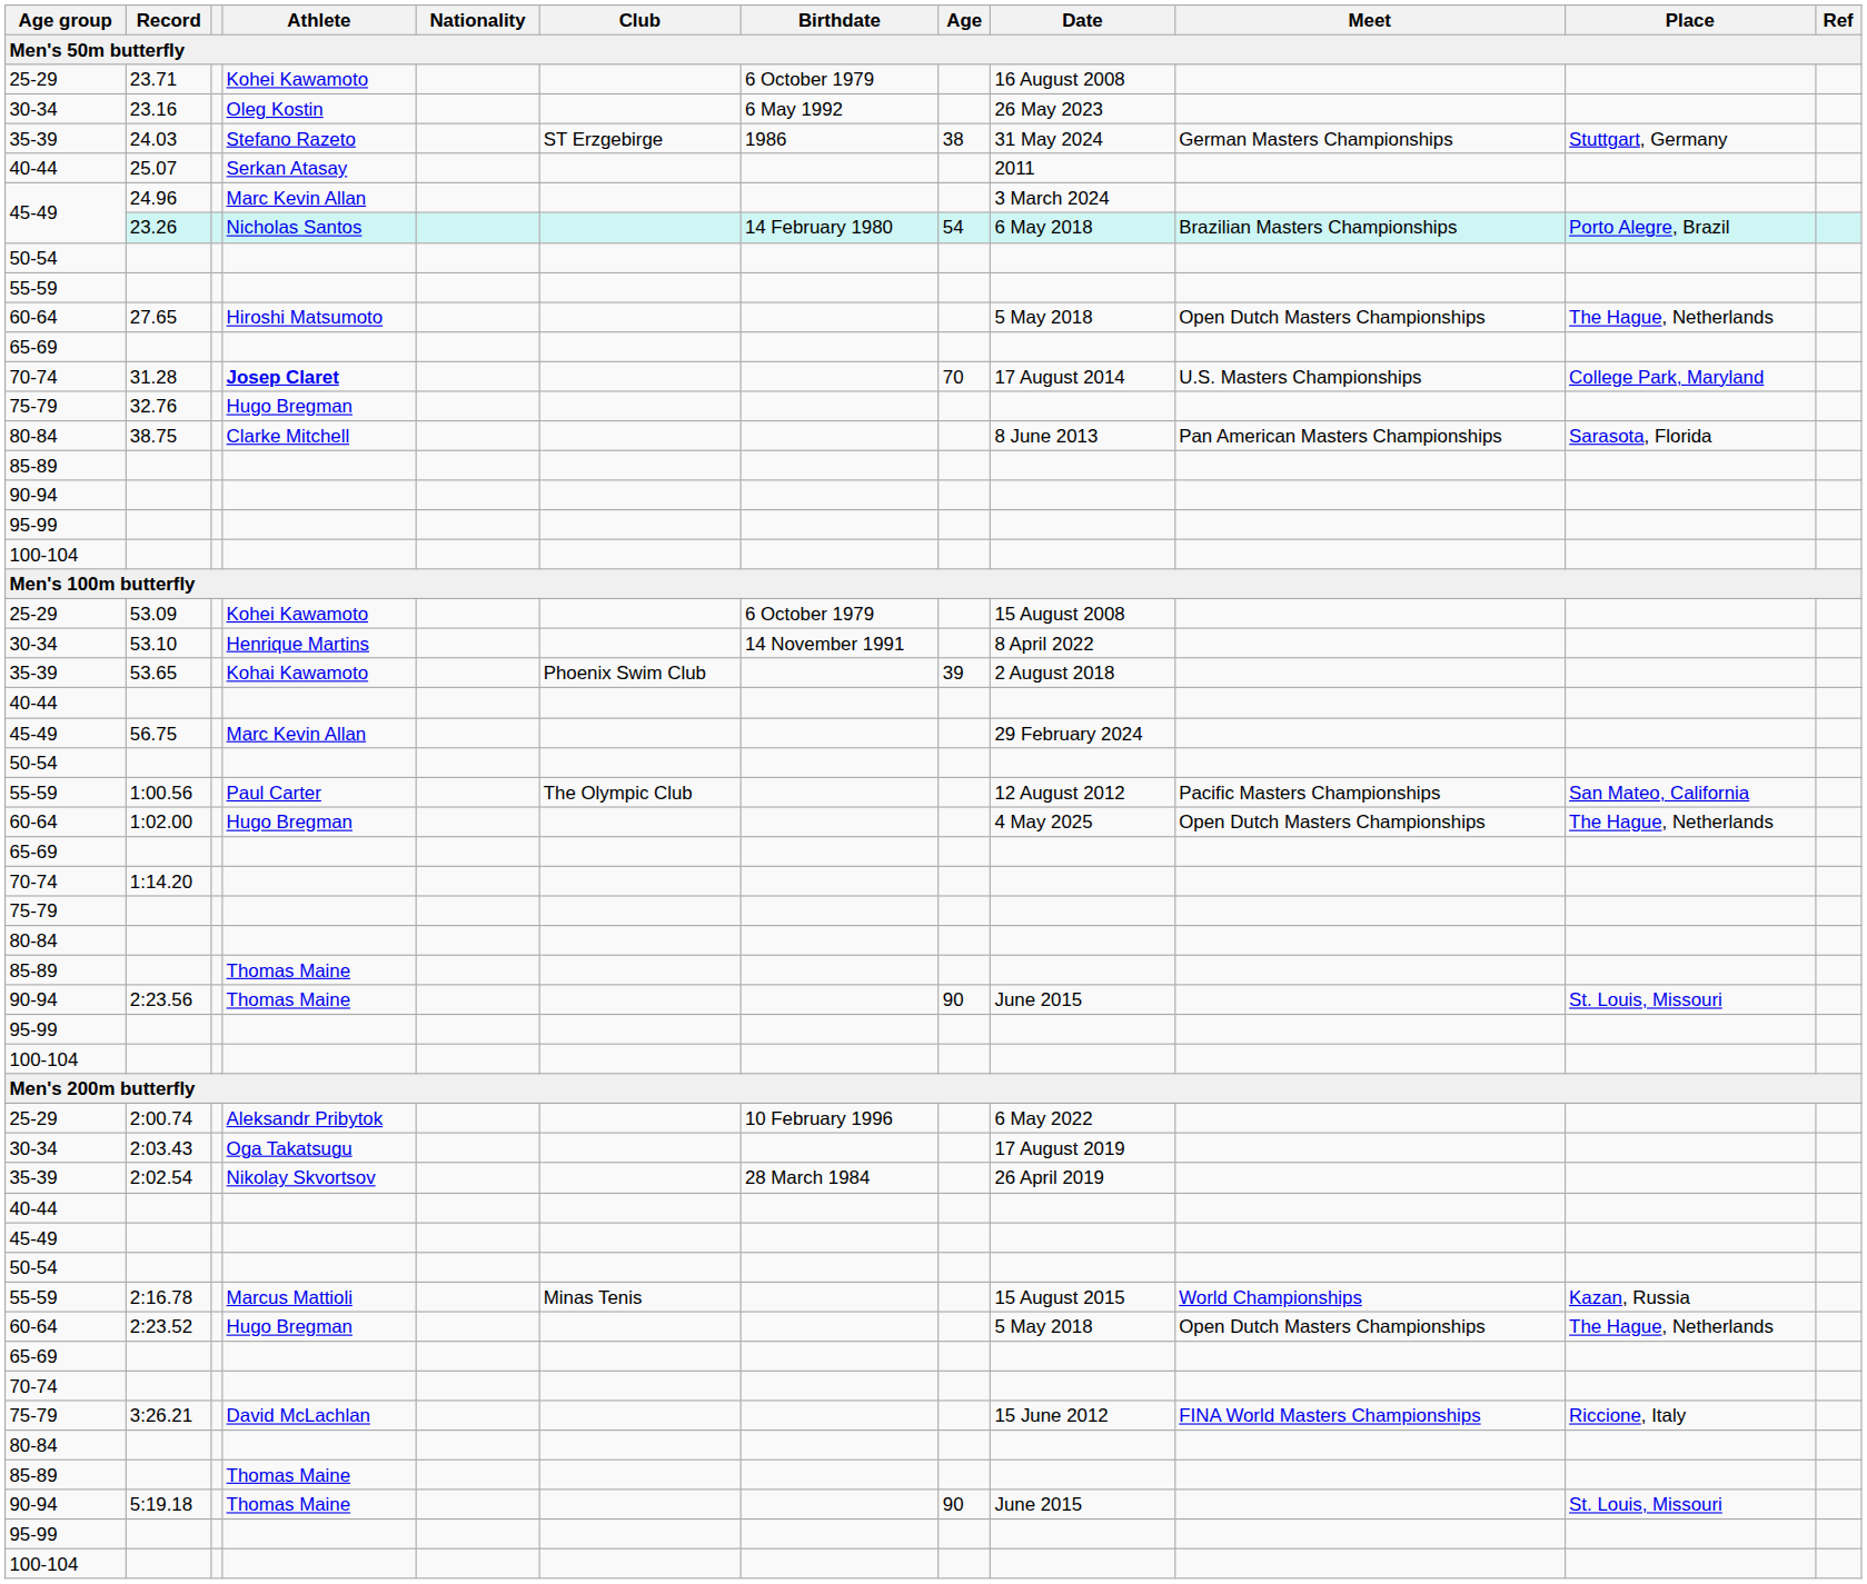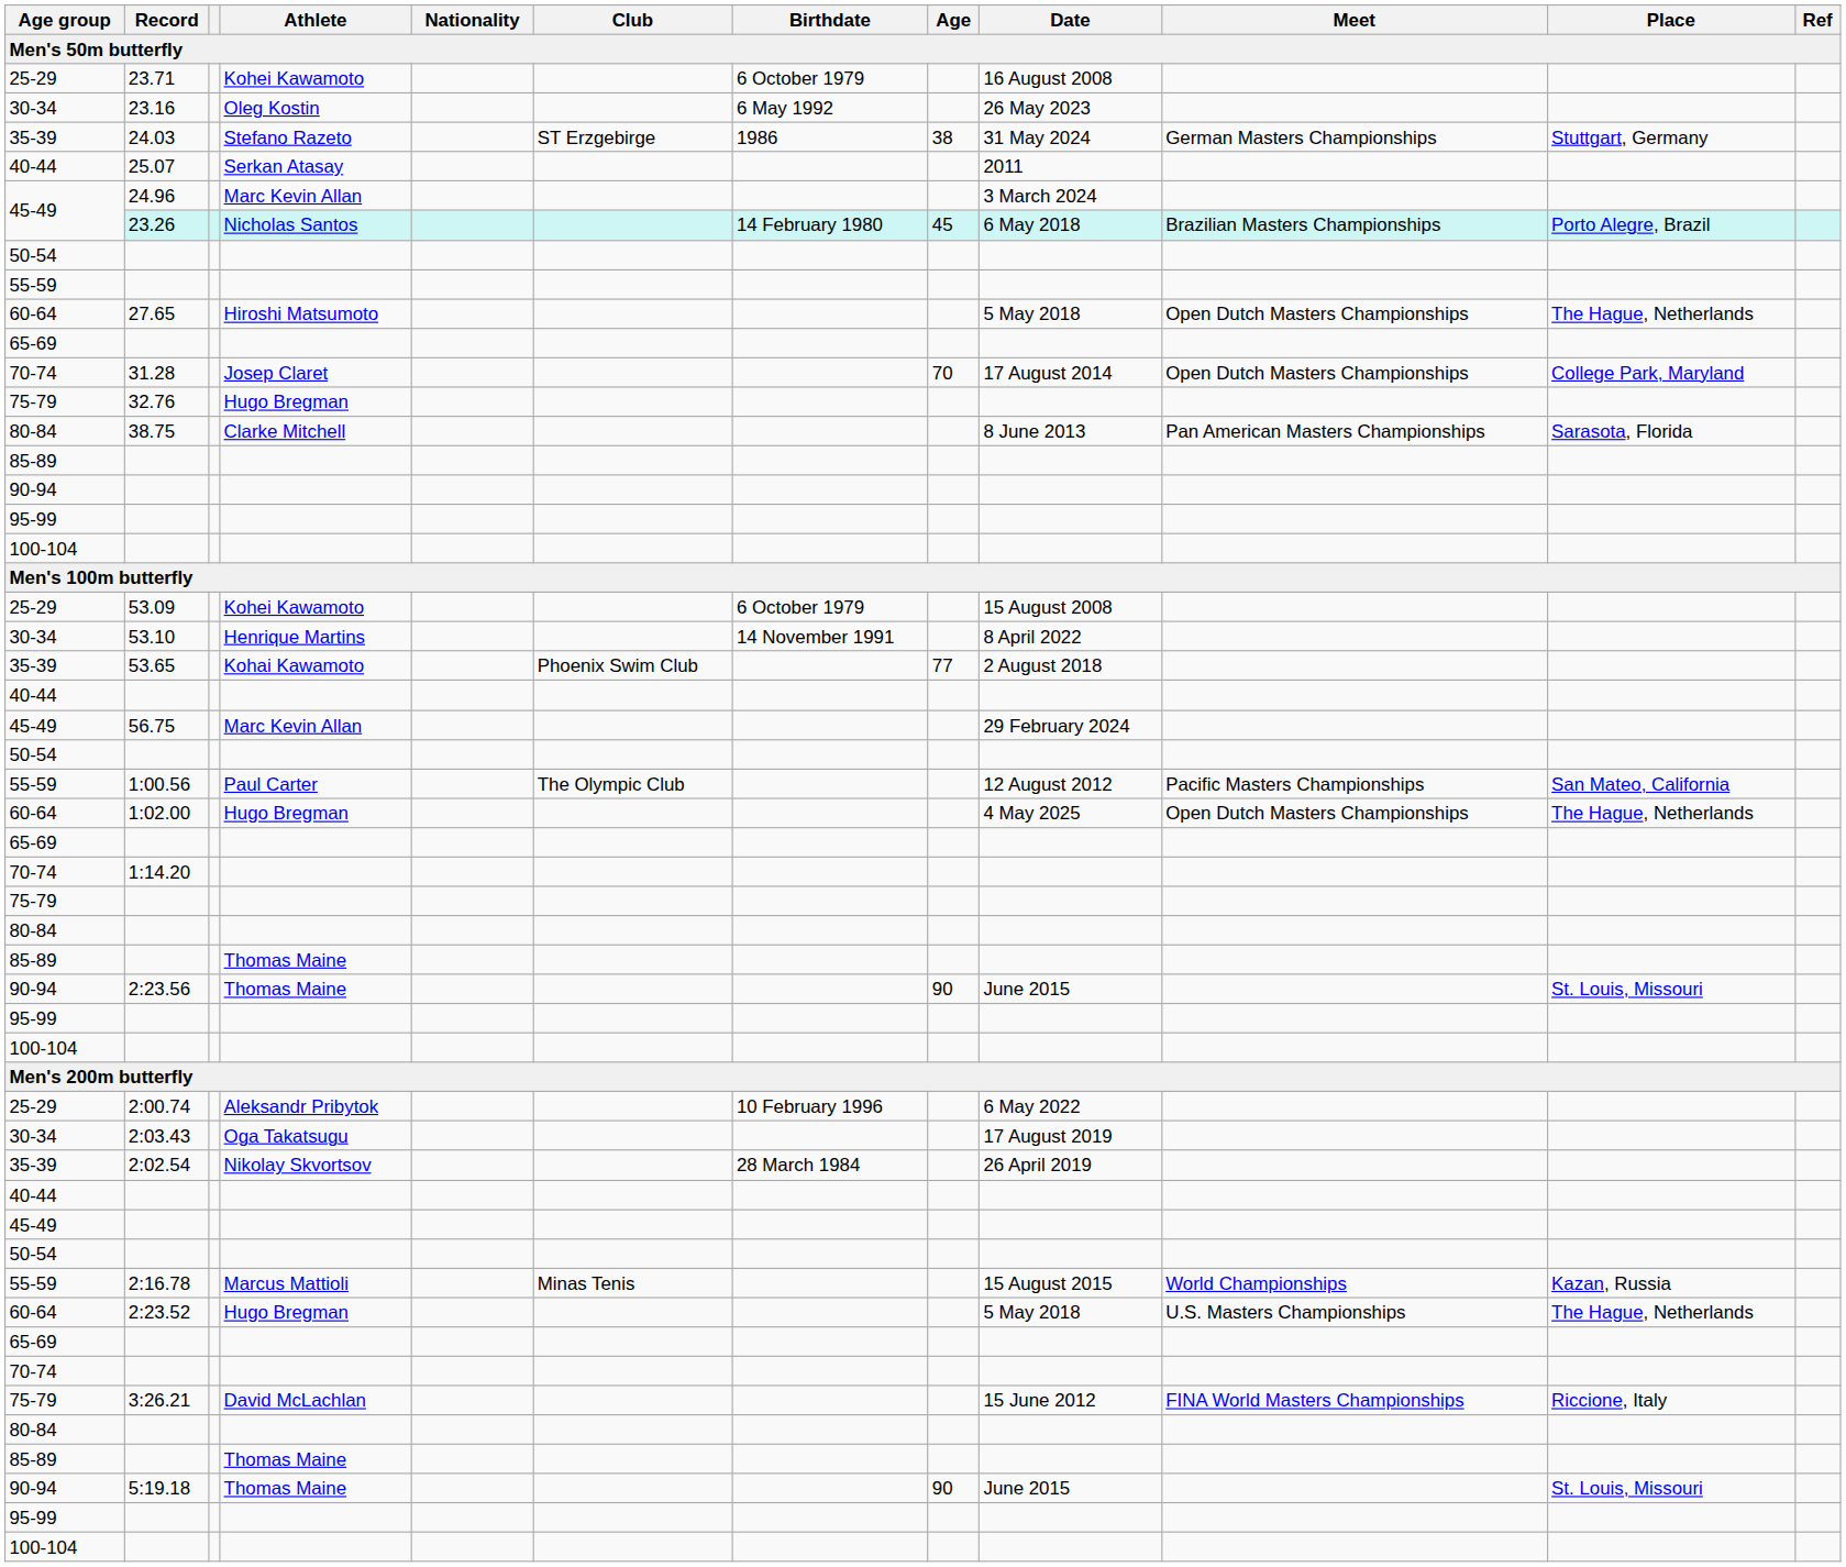23.26 | Age: 54 -> 45
31.28 | Athlete: bold -> normal
31.28 | Meet: U.S. Masters Championships -> Open Dutch Masters Championships
53.65 | Age: 39 -> 77
2:23.52 | Meet: Open Dutch Masters Championships -> U.S. Masters Championships
